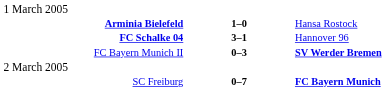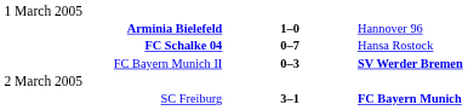Arminia Bielefeld | column 3: Hansa Rostock -> Hannover 96
FC Schalke 04 | column 2: 3–1 -> 0–7
FC Schalke 04 | column 3: Hannover 96 -> Hansa Rostock
SC Freiburg | column 2: 0–7 -> 3–1
